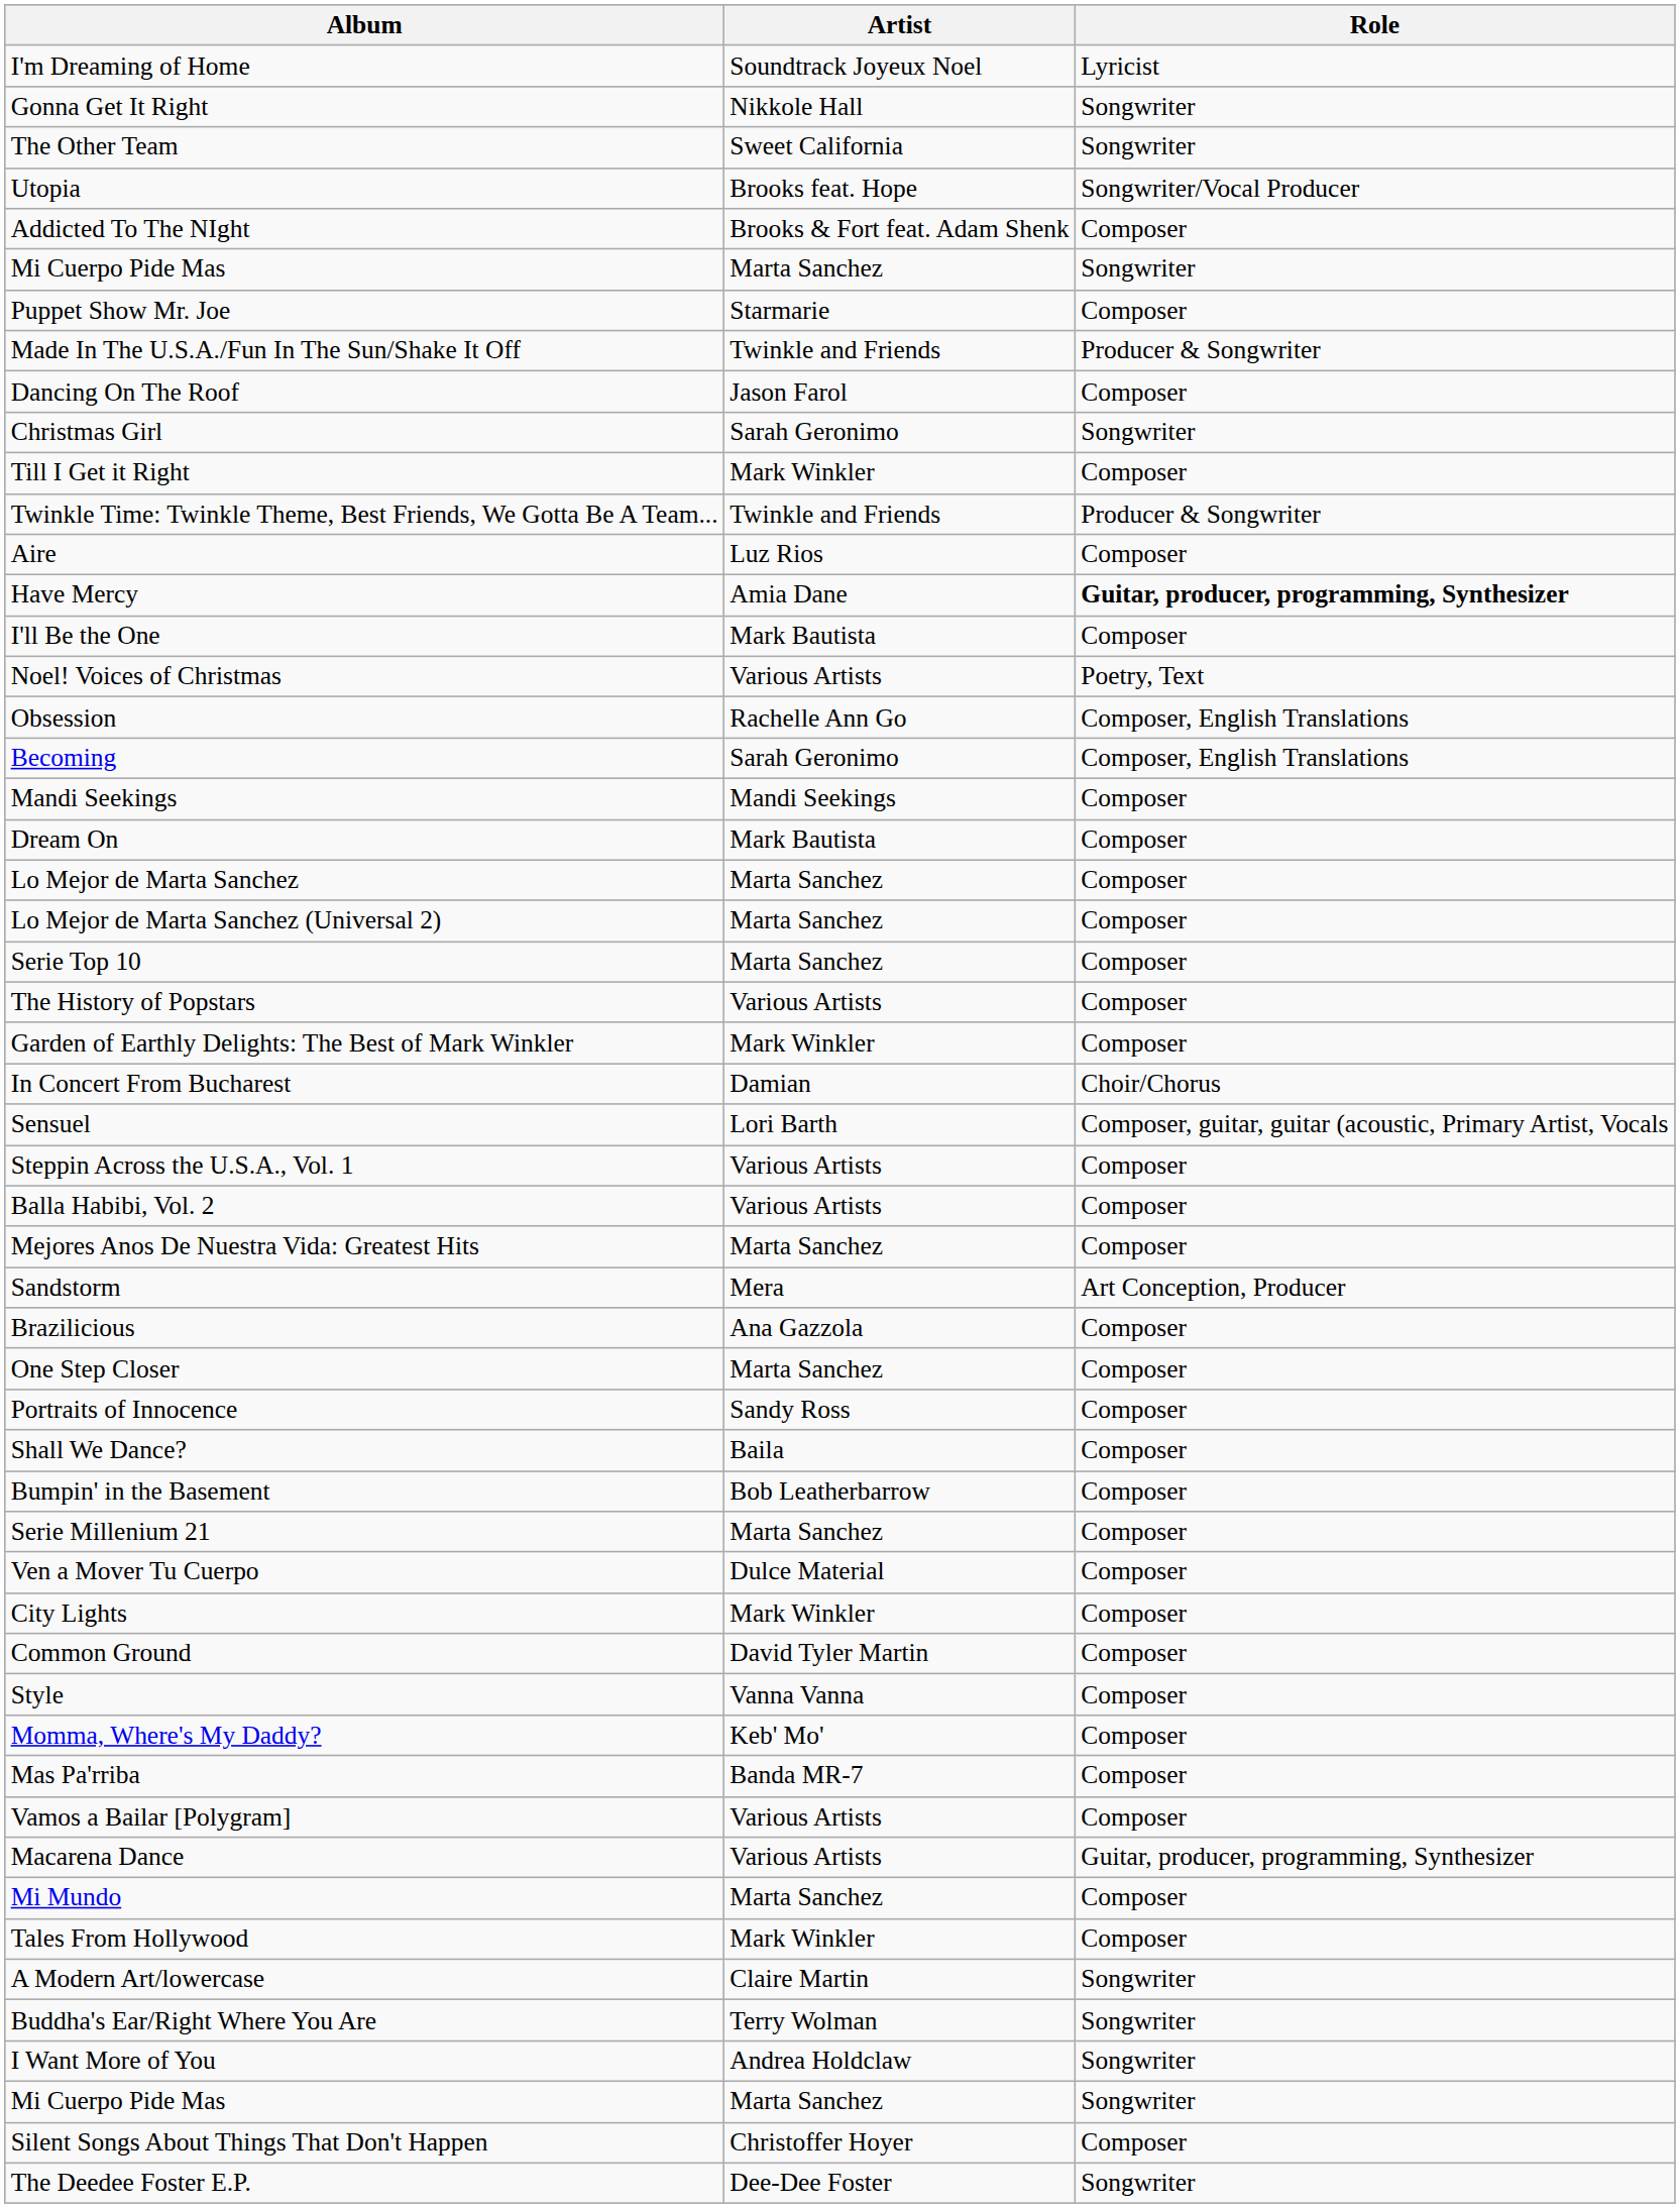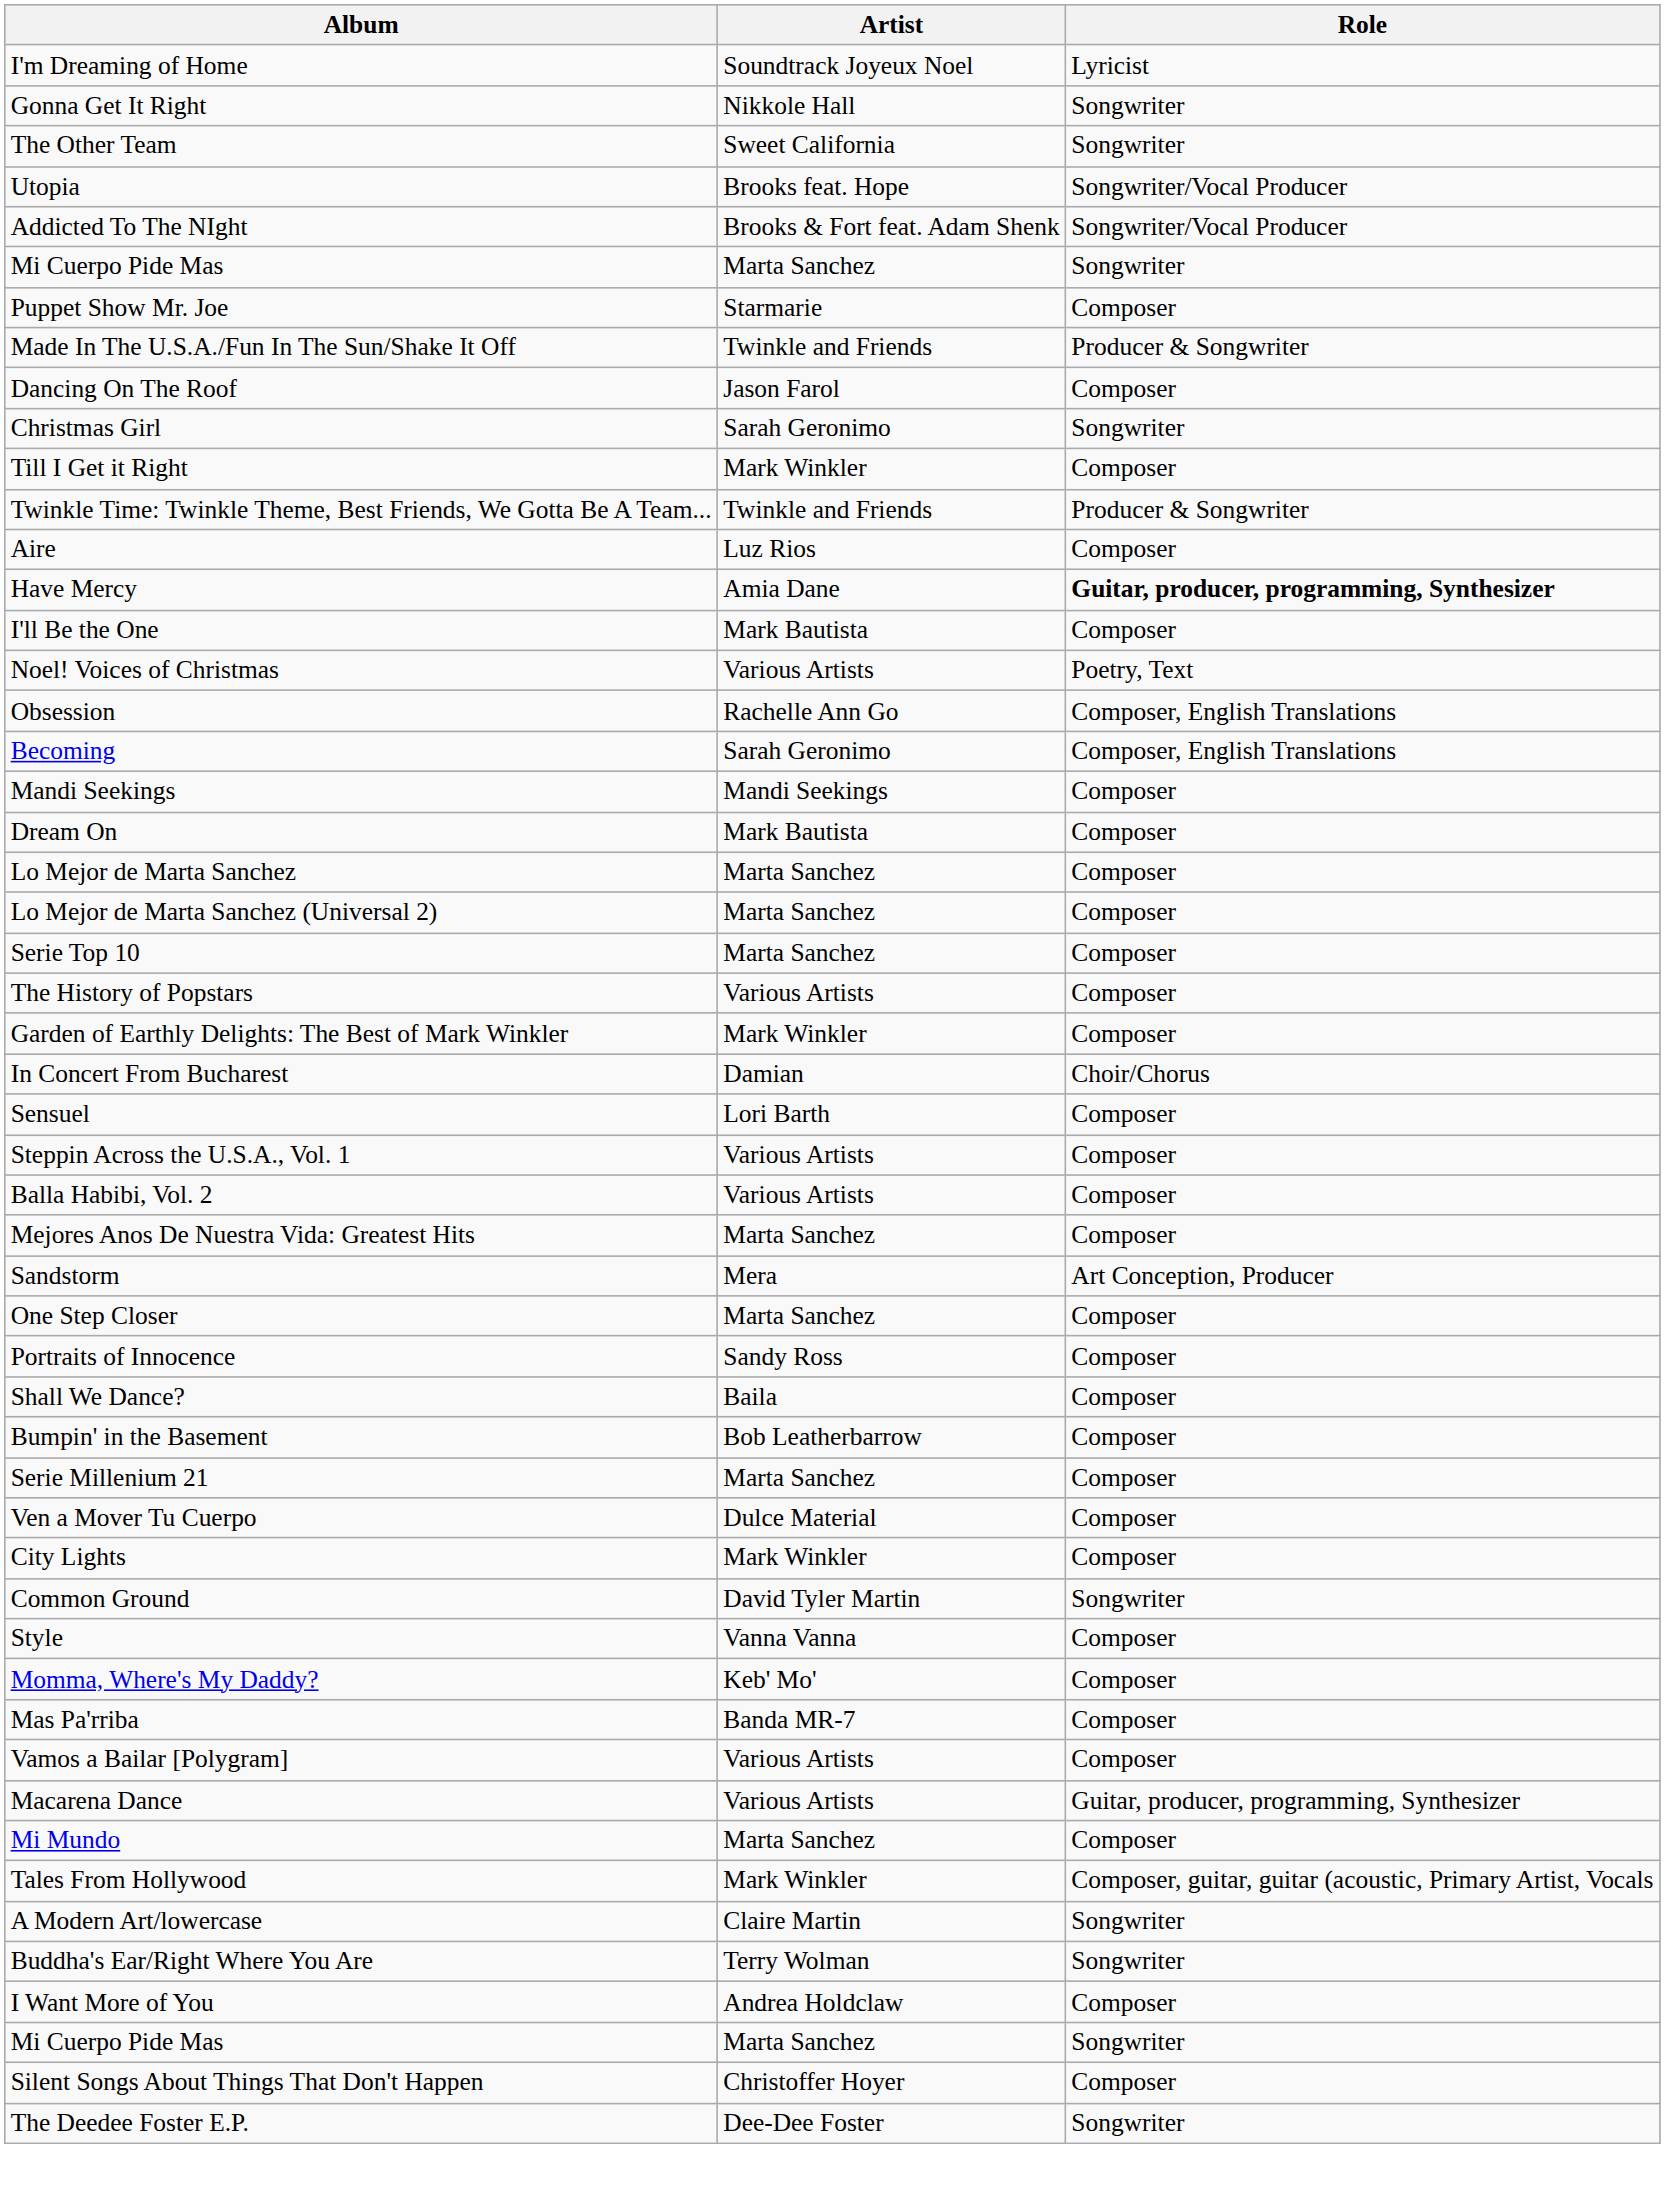Addicted To The NIght | Role: Composer -> Songwriter/Vocal Producer
Sensuel | Role: Composer, guitar, guitar (acoustic, Primary Artist, Vocals -> Composer
- row: Brazilicious | Ana Gazzola | Composer
Common Ground | Role: Composer -> Songwriter
Tales From Hollywood | Role: Composer -> Composer, guitar, guitar (acoustic, Primary Artist, Vocals
I Want More of You | Role: Songwriter -> Composer
